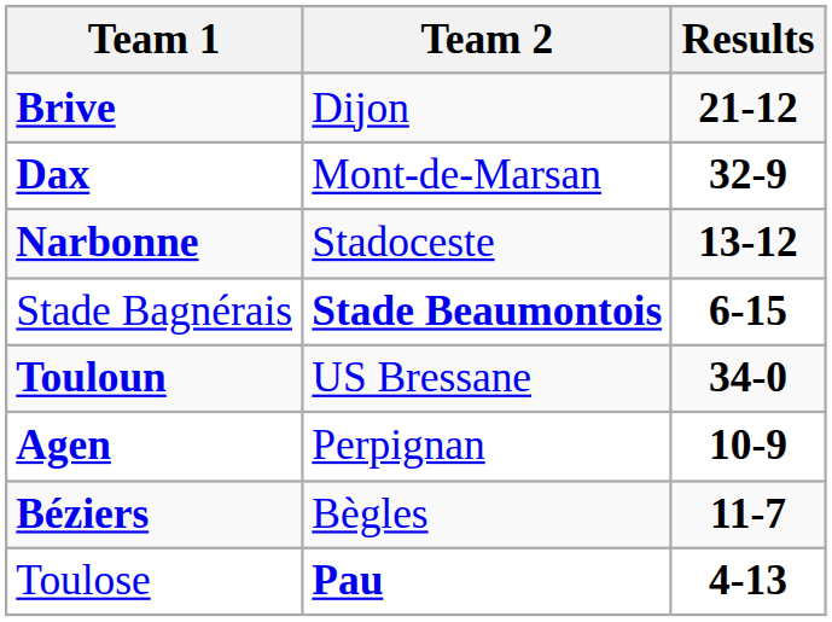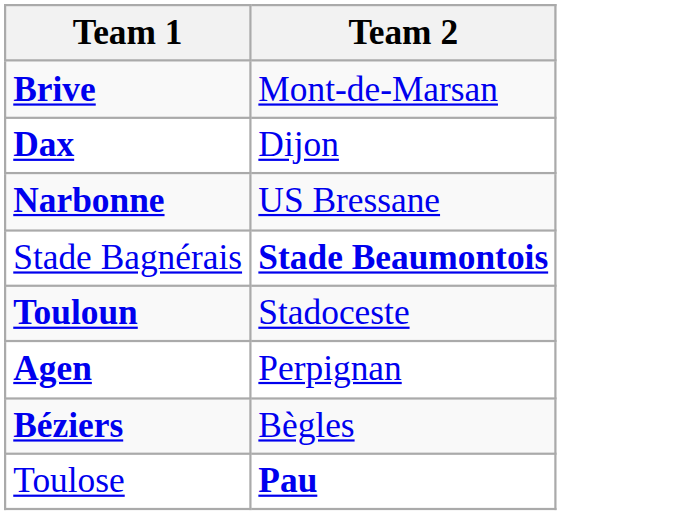- column: Results | 21-12 | 32-9 | 13-12 | 6-15 | 34-0 | 10-9 | 11-7 | 4-13
Brive | Team 2: Dijon -> Mont-de-Marsan
Dax | Team 2: Mont-de-Marsan -> Dijon
Narbonne | Team 2: Stadoceste -> US Bressane
Touloun | Team 2: US Bressane -> Stadoceste
